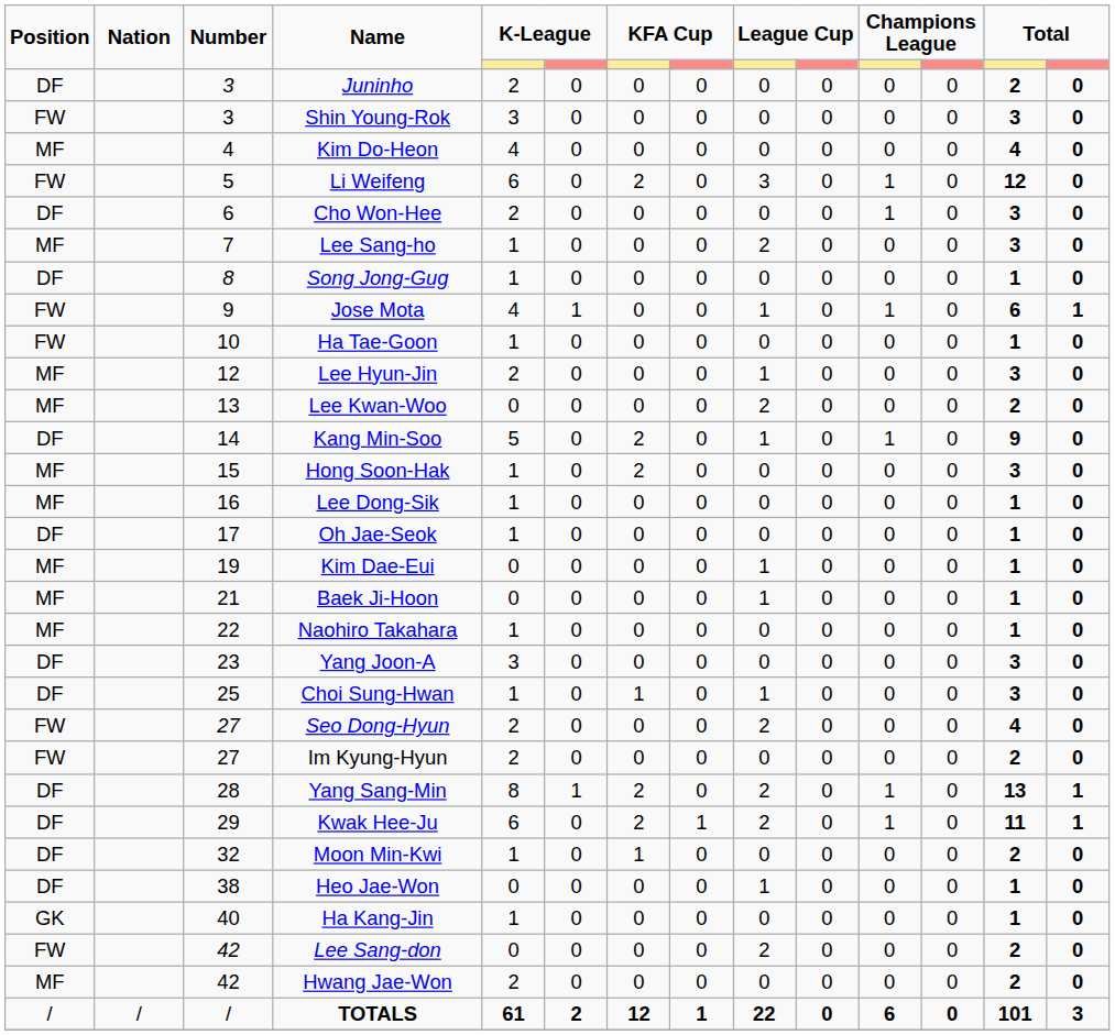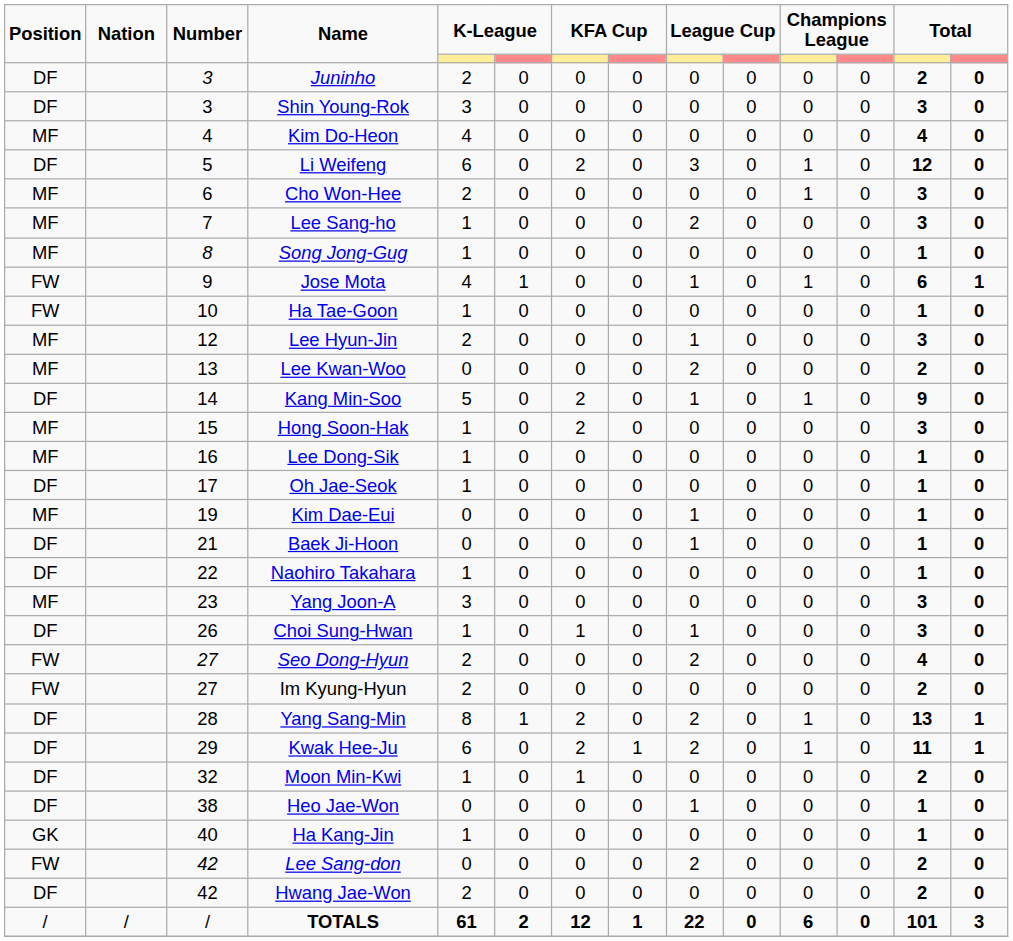Shin Young-Rok | Position: FW -> DF
Li Weifeng | Position: FW -> DF
Cho Won-Hee | Position: DF -> MF
Song Jong-Gug | Position: DF -> MF
Baek Ji-Hoon | Position: MF -> DF
Naohiro Takahara | Position: MF -> DF
Yang Joon-A | Position: DF -> MF
Choi Sung-Hwan | Number: 25 -> 26
Hwang Jae-Won | Position: MF -> DF
